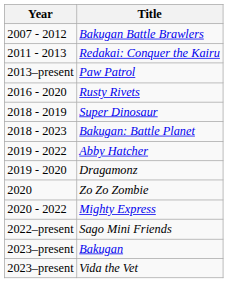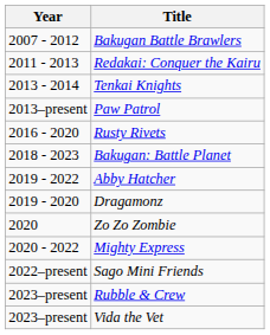+ row: 2013 - 2014 | Tenkai Knights
- row: 2018 - 2019 | Super Dinosaur
+ row: 2023–present | Rubble & Crew
- row: 2023–present | Bakugan
